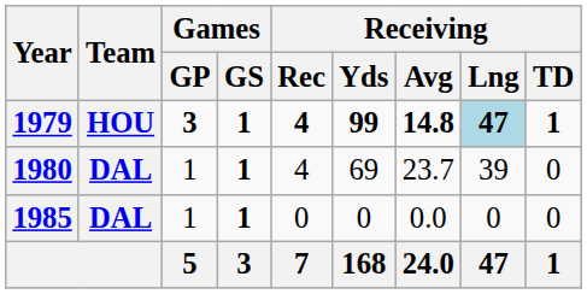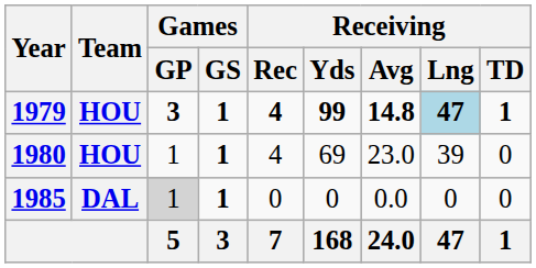1980 | Team: DAL -> HOU
1980 | Receiving / Avg: 23.7 -> 23.0
1985 | Games / GP: no background -> lightgrey background
